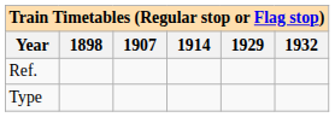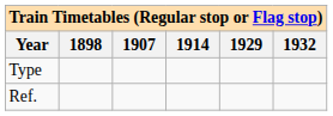rows swapped: Ref. <-> Type
